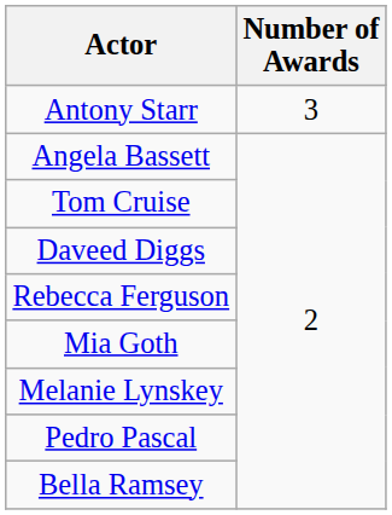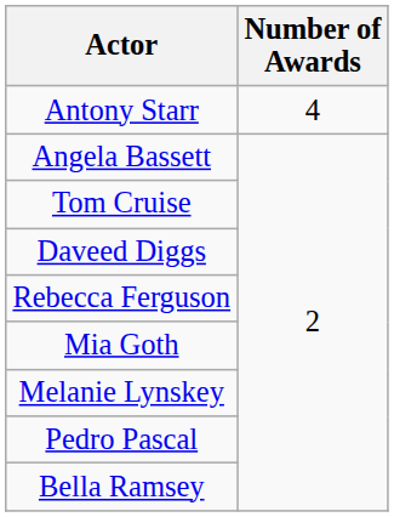Antony Starr | Number of Awards: 3 -> 4
